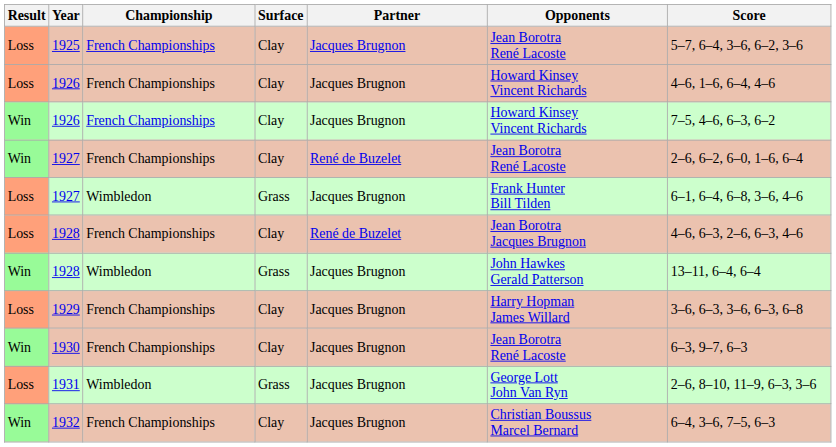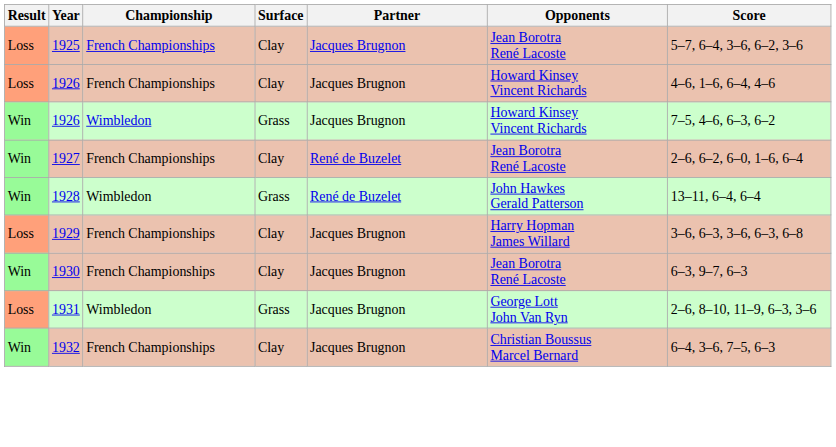Win / 1926 | Championship: French Championships -> Wimbledon
Win / 1926 | Surface: Clay -> Grass
- row: Loss | 1927 | Wimbledon | Grass | Jacques Brugnon | Frank Hunter Bill Tilden | 6–1, 6–4, 6–8, 3–6, 4–6
- row: Loss | 1928 | French Championships | Clay | René de Buzelet | Jean Borotra Jacques Brugnon | 4–6, 6–3, 2–6, 6–3, 4–6
Win / 1928 | Partner: Jacques Brugnon -> René de Buzelet
